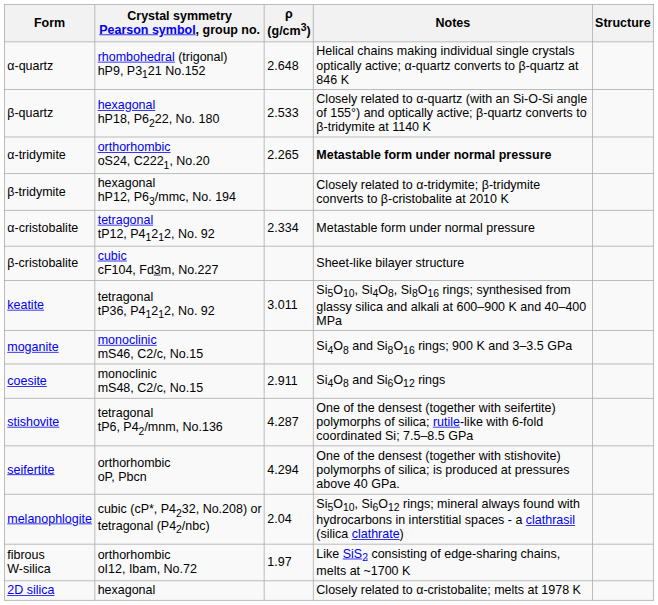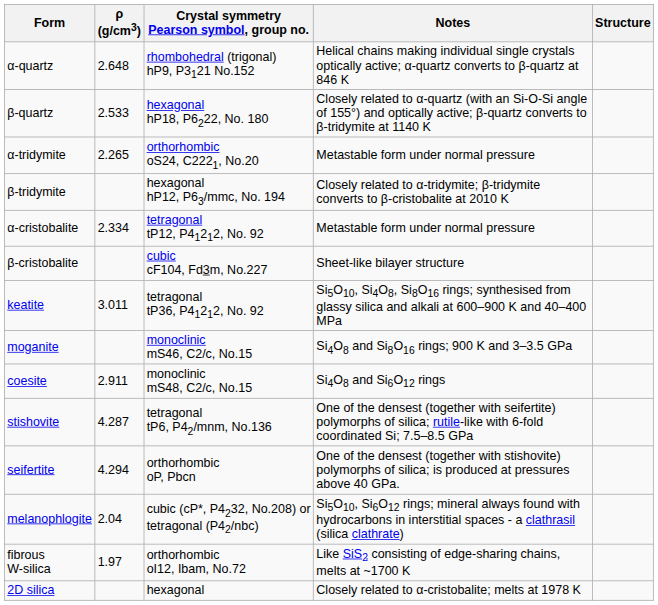columns swapped: Crystal symmetry Pearson symbol, group no. <-> ρ (g/cm3)
α-tridymite | Notes: bold -> normal
